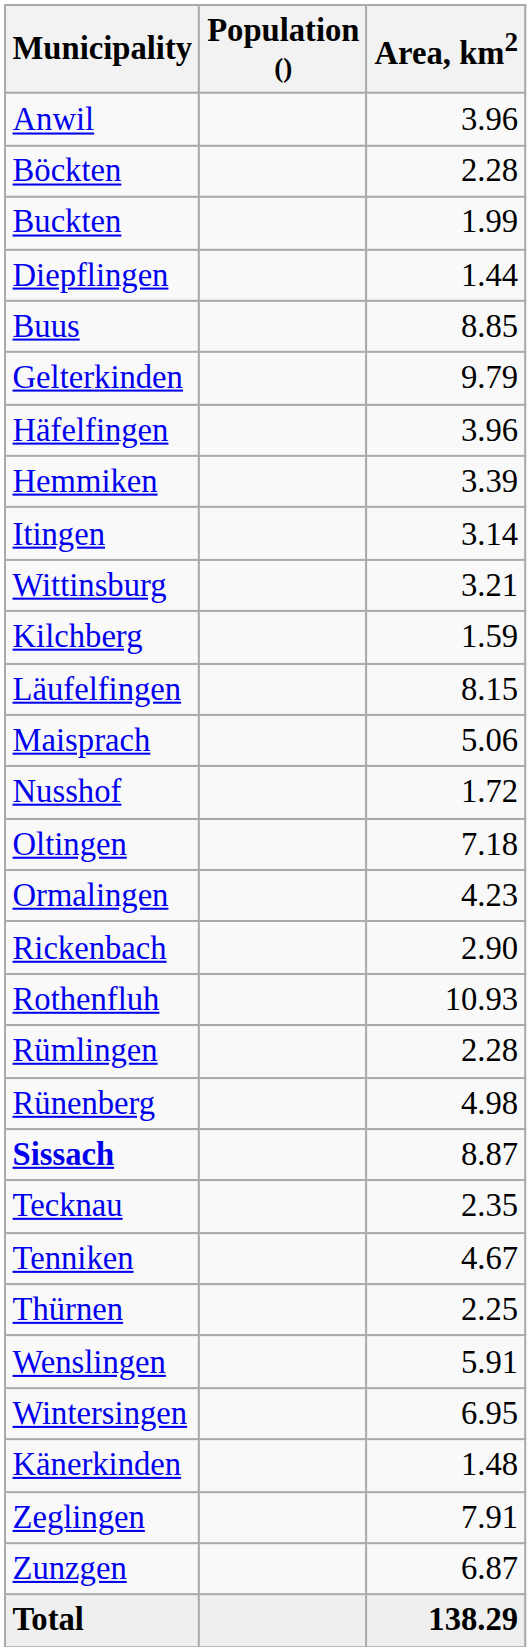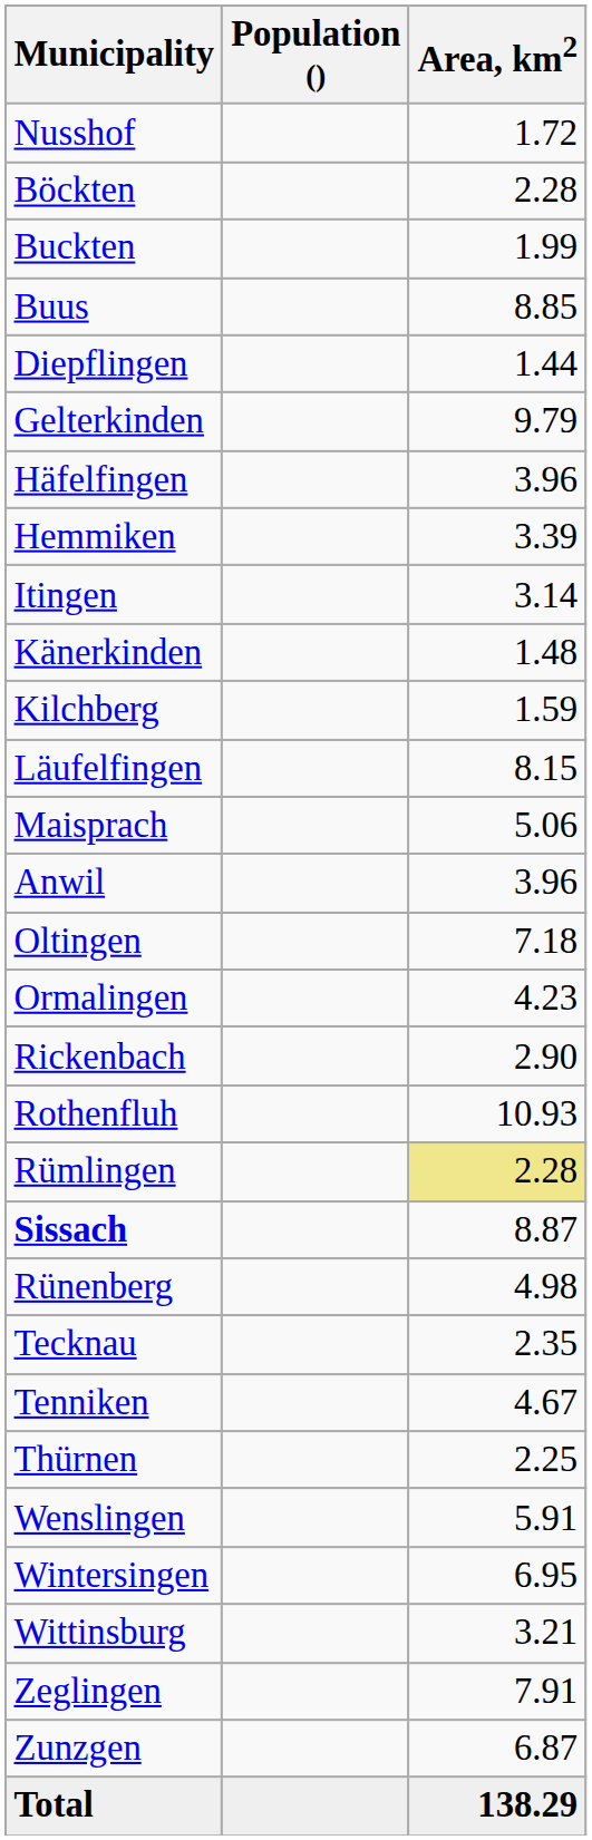rows swapped: Anwil <-> Nusshof
rows swapped: Buus <-> Diepflingen
rows swapped: Känerkinden <-> Wittinsburg
Rümlingen | Area, km2: no background -> khaki background
rows swapped: Rünenberg <-> Sissach
